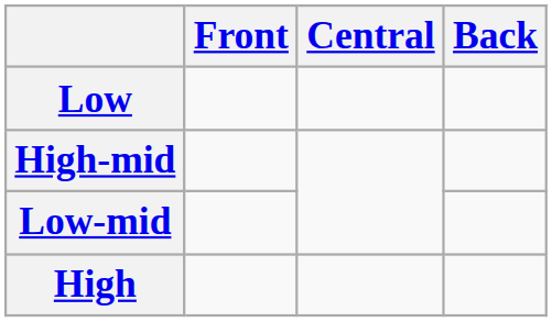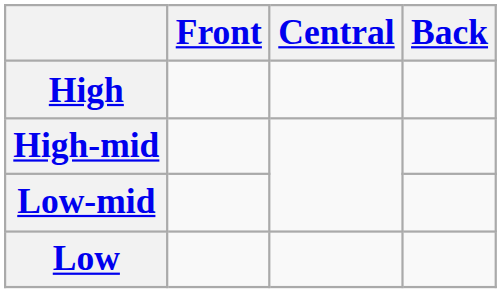rows swapped: High <-> Low
